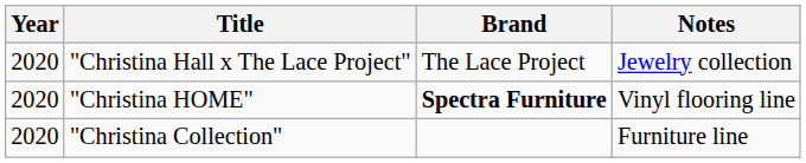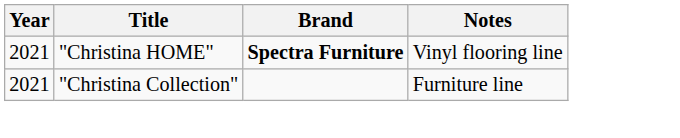- row: 2020 | "Christina Hall x The Lace Project" | The Lace Project | Jewelry collection
"Christina HOME" | Year: 2020 -> 2021
"Christina Collection" | Year: 2020 -> 2021
